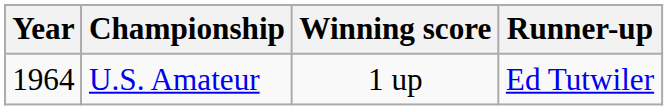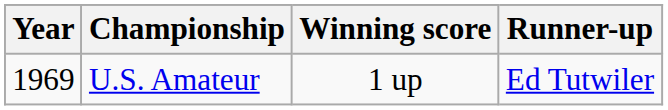U.S. Amateur | Year: 1964 -> 1969
